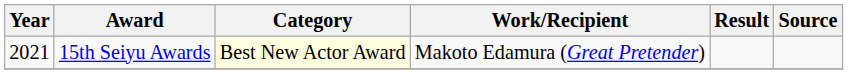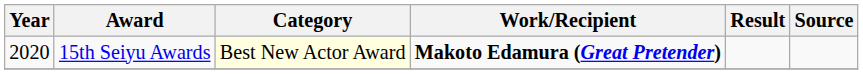15th Seiyu Awards | Year: 2021 -> 2020
15th Seiyu Awards | Work/Recipient: normal -> bold
